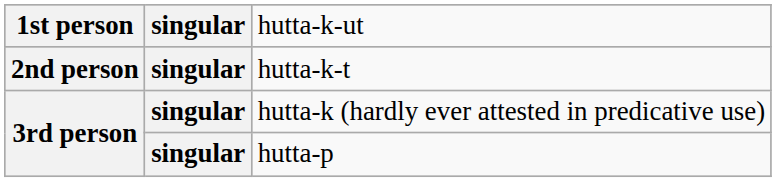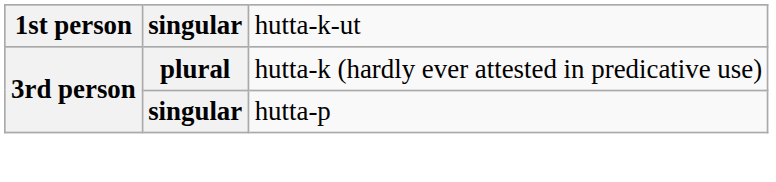- row: 2nd person | singular | hutta-k-t
hutta-k (hardly ever attested in predicative use) | column 2: singular -> plural
